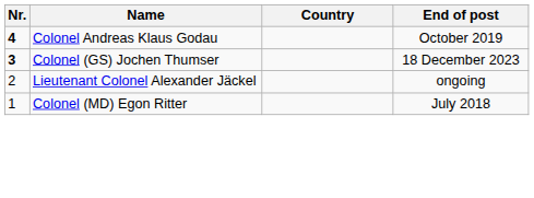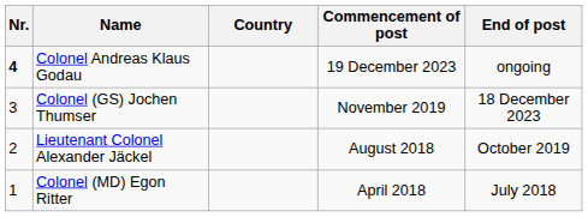+ column: Commencement of post | 19 December 2023 | November 2019 | August 2018 | April 2018
Colonel Andreas Klaus Godau | End of post: October 2019 -> ongoing
Colonel (GS) Jochen Thumser | Nr.: bold -> normal
Lieutenant Colonel Alexander Jäckel | End of post: ongoing -> October 2019
